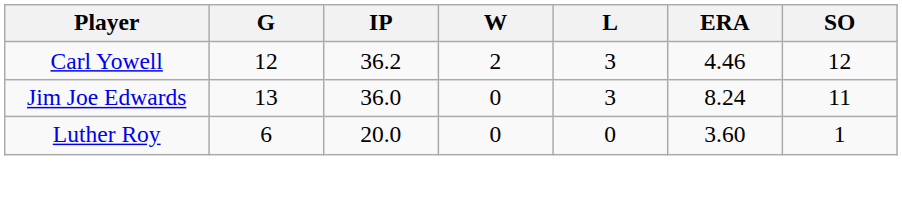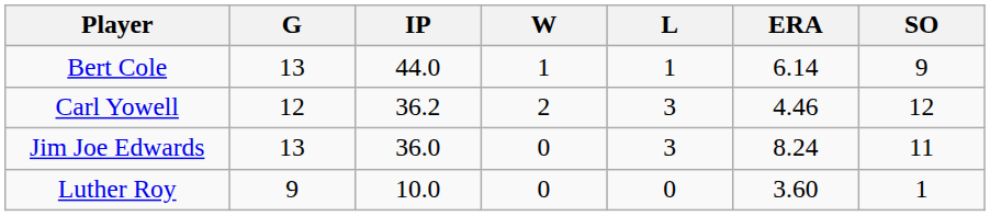+ row: Bert Cole | 13 | 44.0 | 1 | 1 | 6.14 | 9
Luther Roy | G: 6 -> 9
Luther Roy | IP: 20.0 -> 10.0
